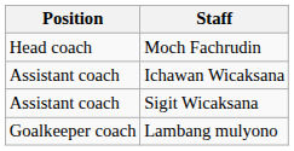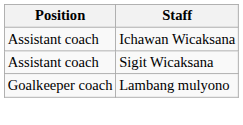- row: Head coach | Moch Fachrudin
